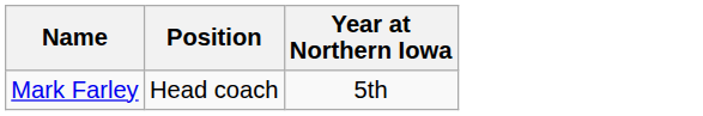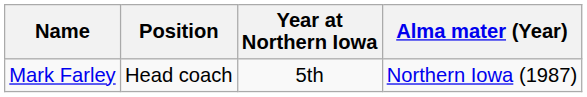+ column: Alma mater (Year) | Northern Iowa (1987)
